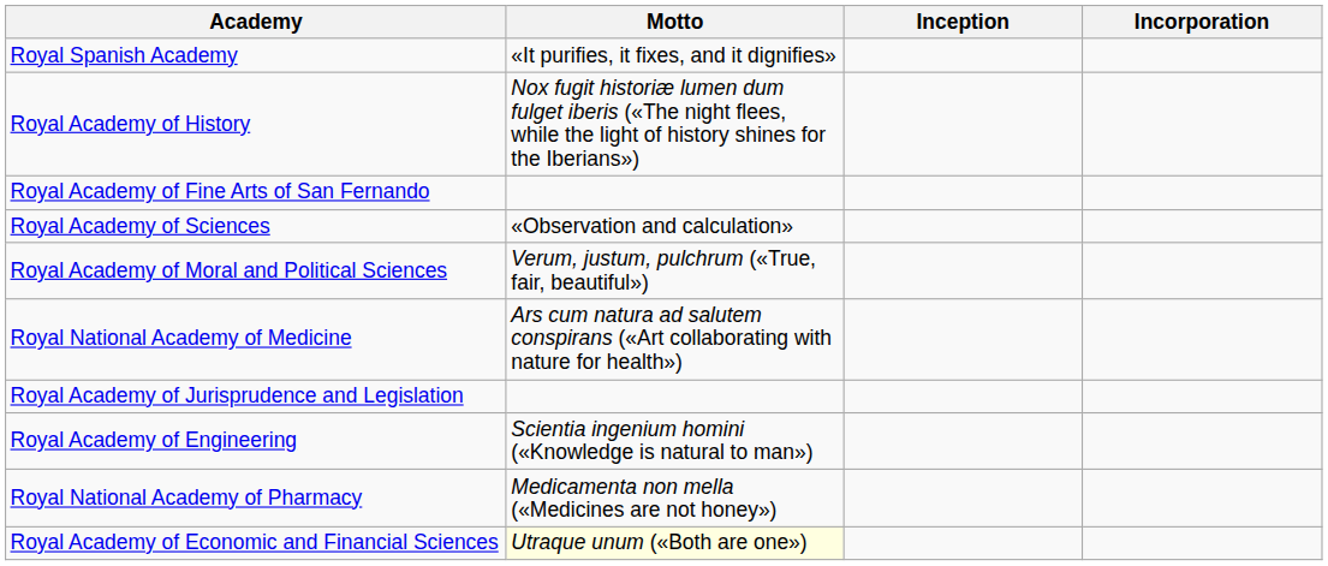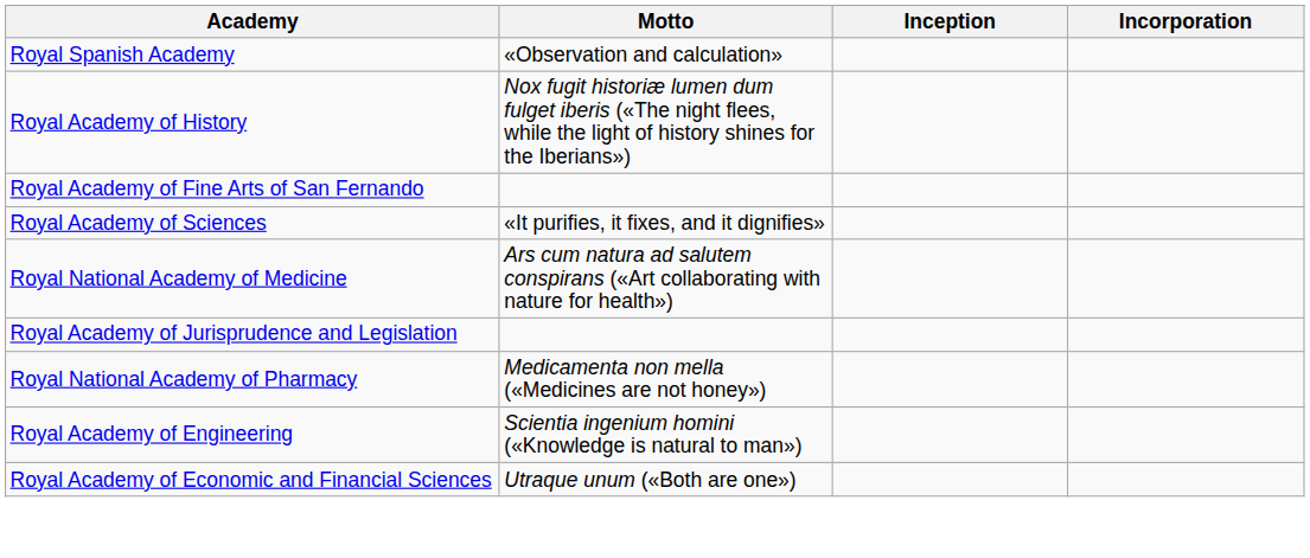Royal Spanish Academy | Motto: «It purifies, it fixes, and it dignifies» -> «Observation and calculation»
Royal Academy of Sciences | Motto: «Observation and calculation» -> «It purifies, it fixes, and it dignifies»
- row: Royal Academy of Moral and Political Sciences | Verum, justum, pulchrum («True, fair, beautiful»)
rows swapped: Royal National Academy of Pharmacy <-> Royal Academy of Engineering
Royal Academy of Economic and Financial Sciences | Motto: lightyellow background -> no background
